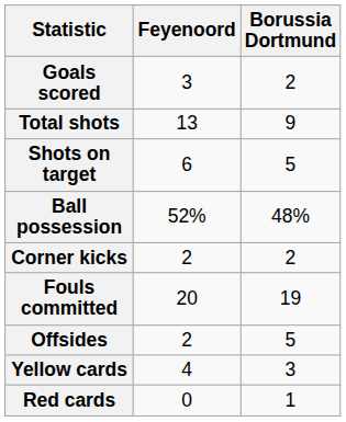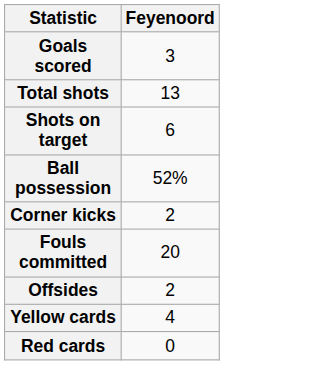- column: Borussia Dortmund | 2 | 9 | 5 | 48% | 2 | 19 | 5 | 3 | 1
